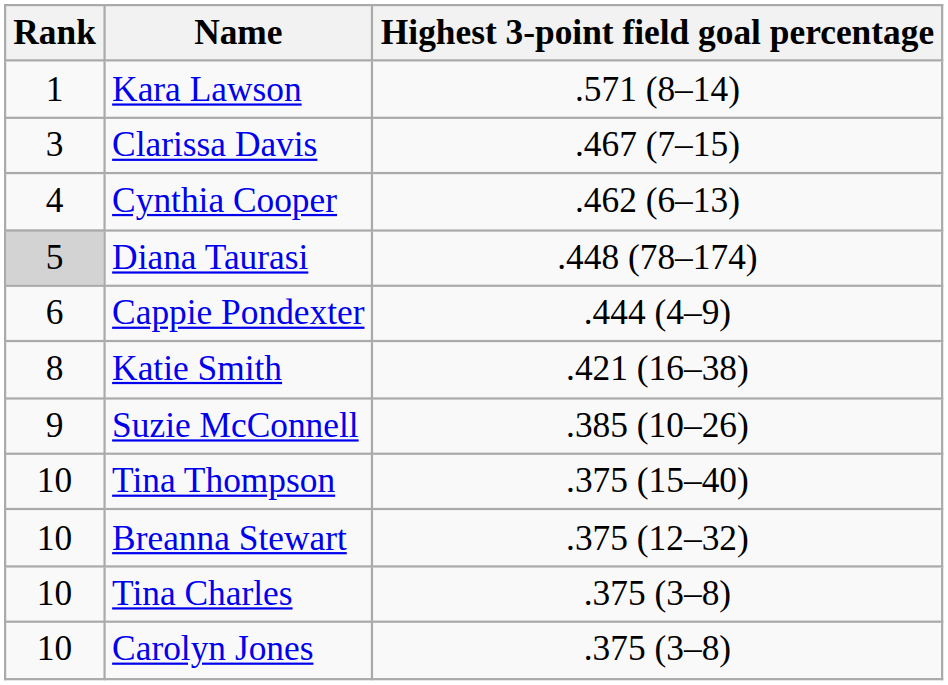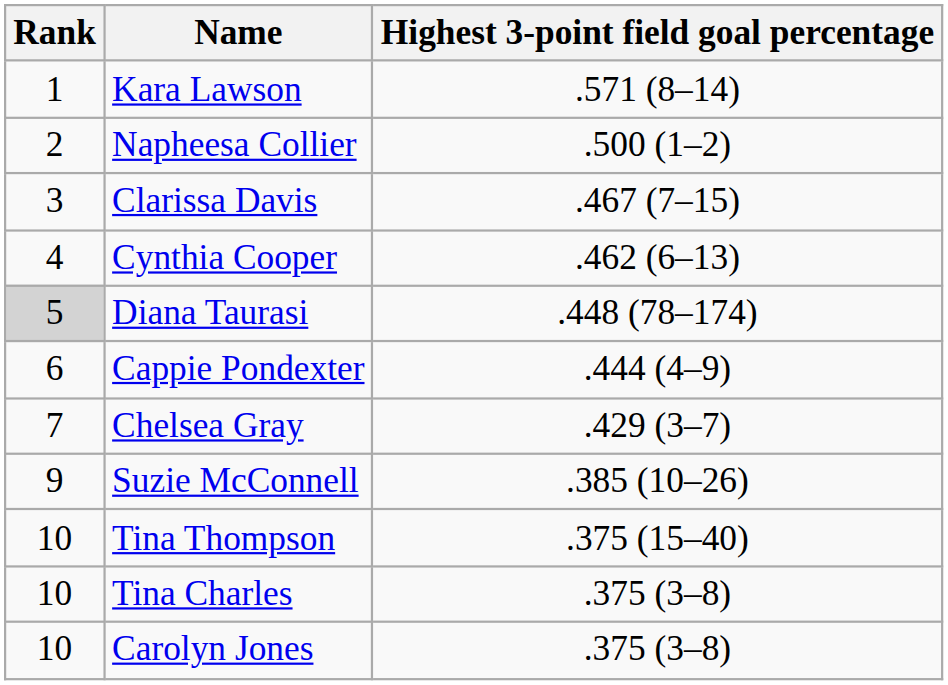+ row: 2 | Napheesa Collier | .500 (1–2)
+ row: 7 | Chelsea Gray | .429 (3–7)
- row: 8 | Katie Smith | .421 (16–38)
- row: 10 | Breanna Stewart | .375 (12–32)
